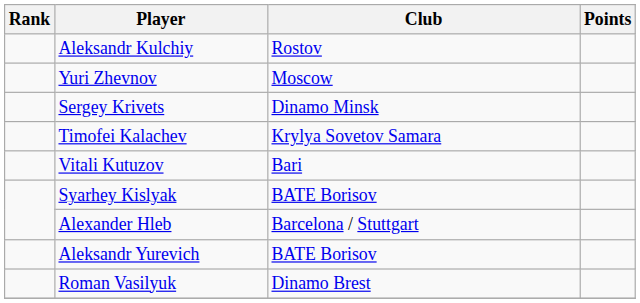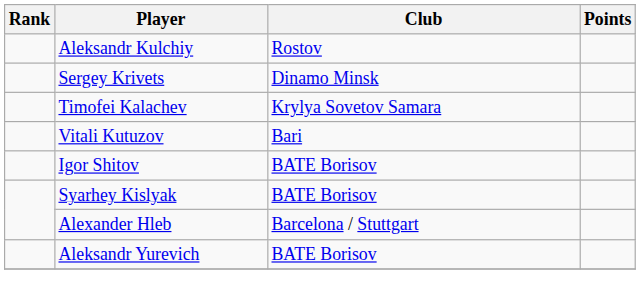- row: Yuri Zhevnov | Moscow
+ row: Igor Shitov | BATE Borisov
- row: Roman Vasilyuk | Dinamo Brest
